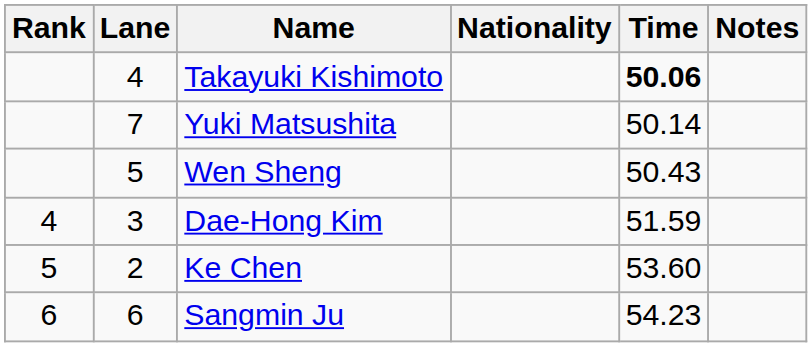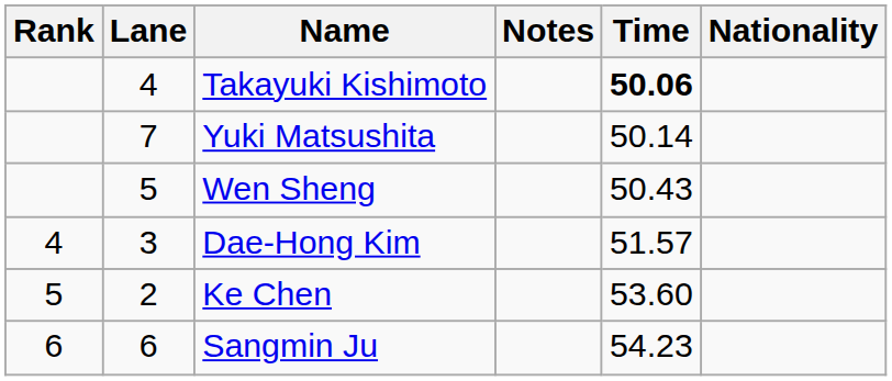columns swapped: Nationality <-> Notes
Dae-Hong Kim | Time: 51.59 -> 51.57
